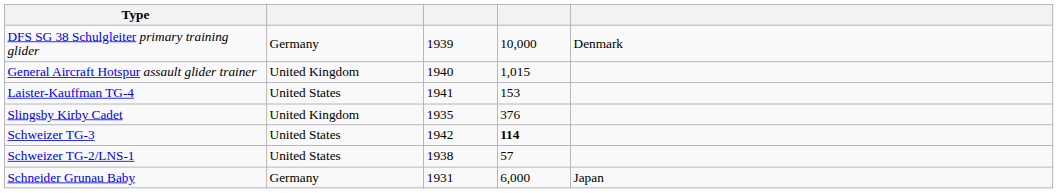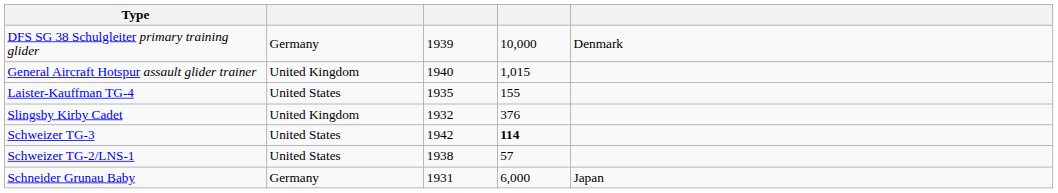Laister-Kauffman TG-4 | column 3: 1941 -> 1935
Laister-Kauffman TG-4 | column 4: 153 -> 155
Slingsby Kirby Cadet | column 3: 1935 -> 1932
